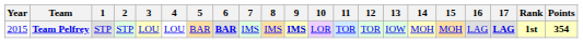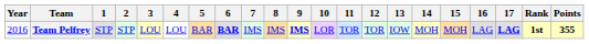Team Pelfrey | Year: 2015 -> 2016
Team Pelfrey | Points: 354 -> 355
